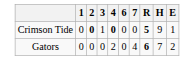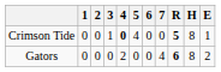+ column: 5 | 4 | 0
Crimson Tide | 2: bold -> normal
Crimson Tide | H: 9 -> 8
Gators | H: 7 -> 8
